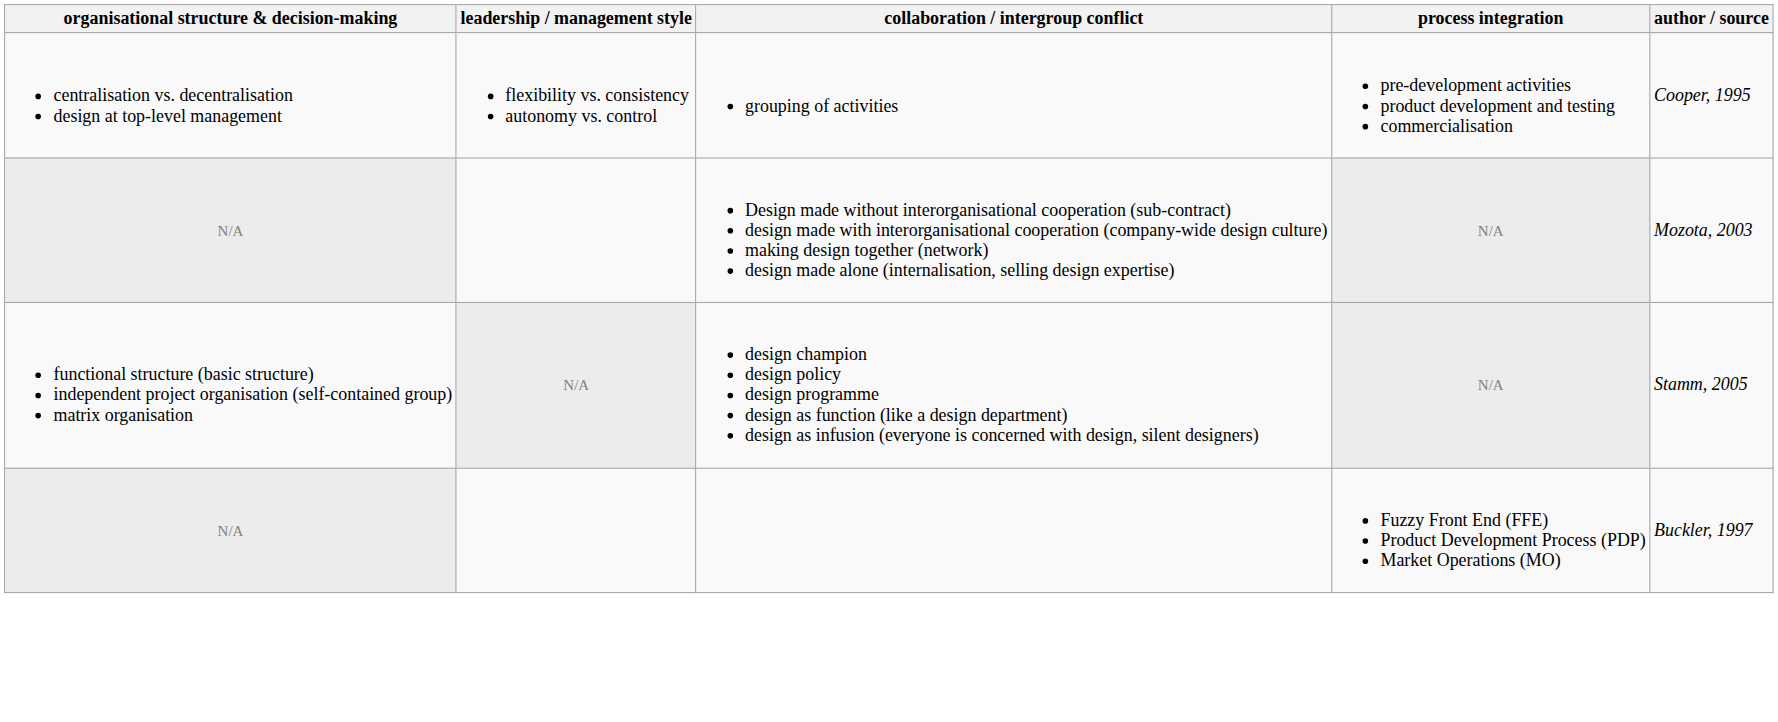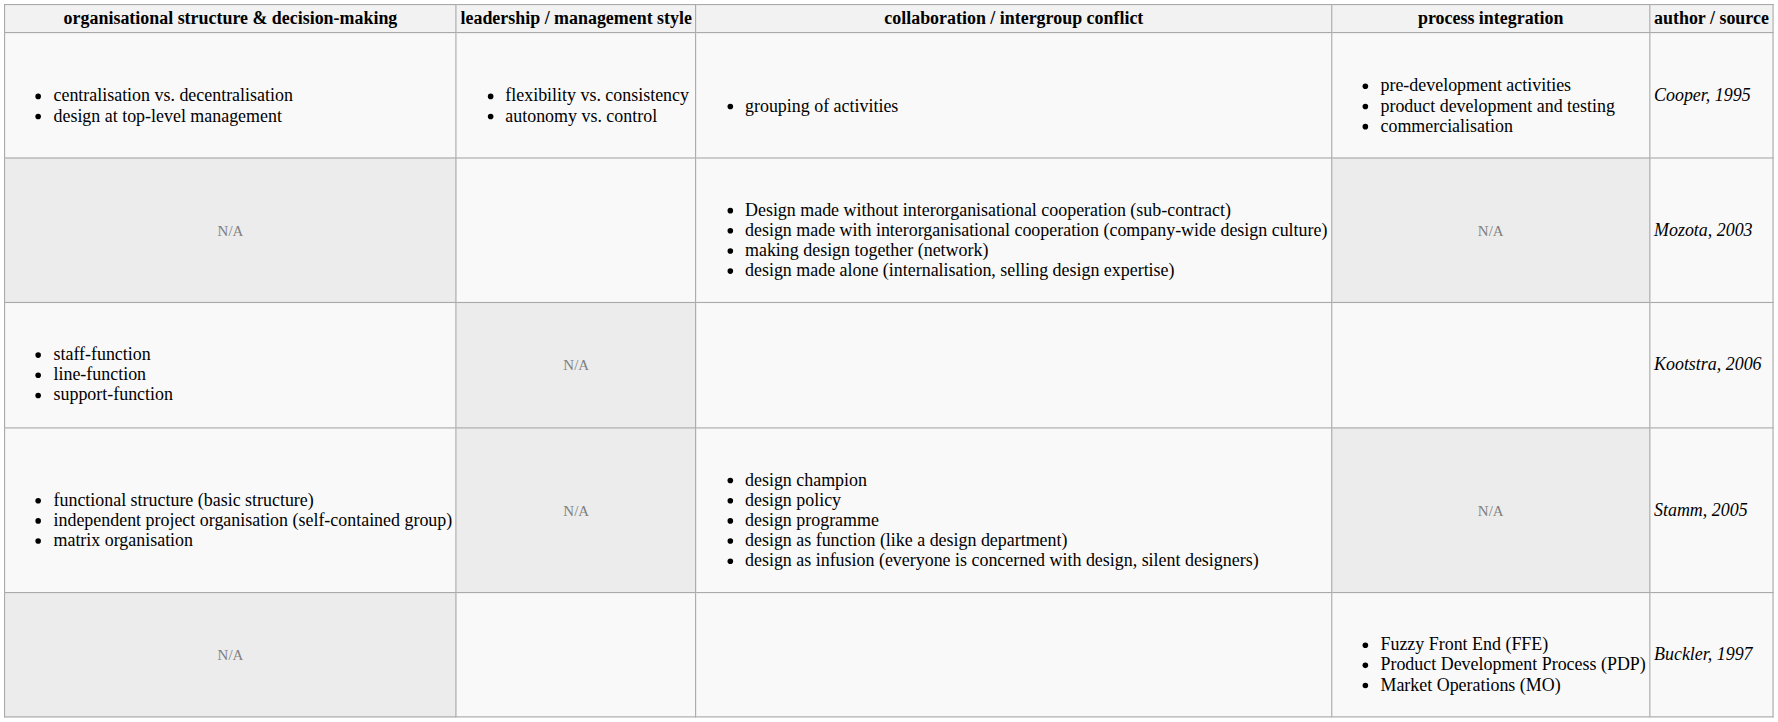+ row: staff-function line-function support-function | N/A | Kootstra, 2006
